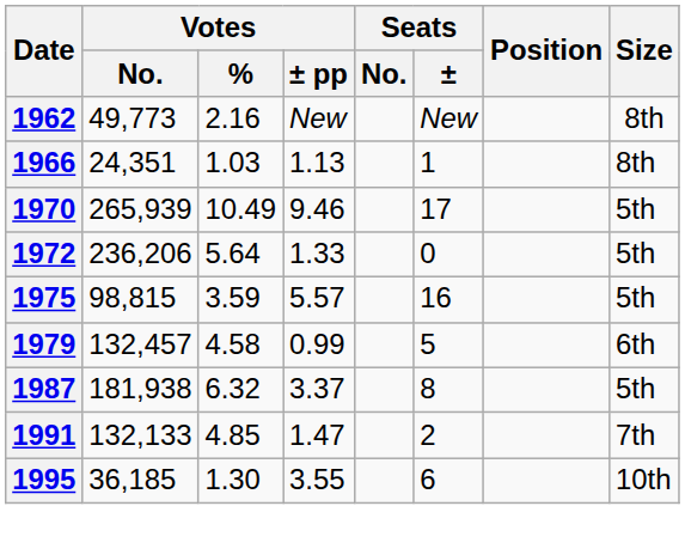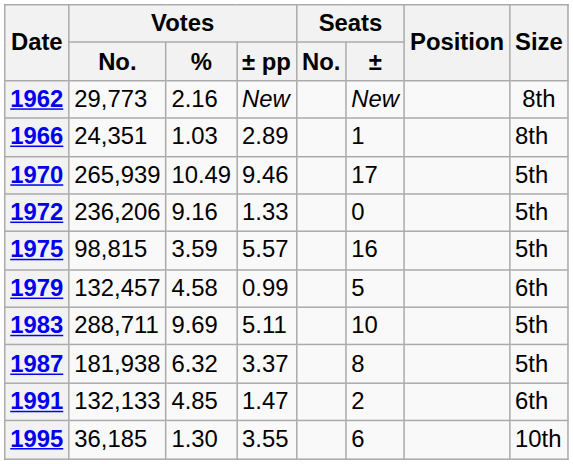1962 | Votes / No.: 49,773 -> 29,773
1966 | Votes / ± pp: 1.13 -> 2.89
1972 | Votes / %: 5.64 -> 9.16
+ row: 1983 | 288,711 | 9.69 | 5.11 | 10 | 5th
1991 | Size: 7th -> 6th
